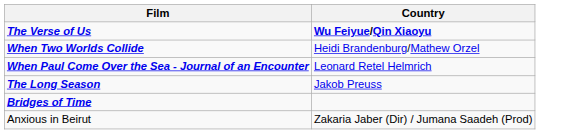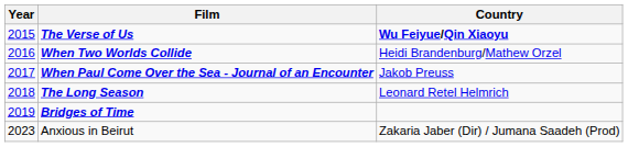+ column: Year | 2015 | 2016 | 2017 | 2018 | 2019 | 2023
When Paul Come Over the Sea - Journal of an Encounter | Country: Leonard Retel Helmrich -> Jakob Preuss
The Long Season | Country: Jakob Preuss -> Leonard Retel Helmrich
